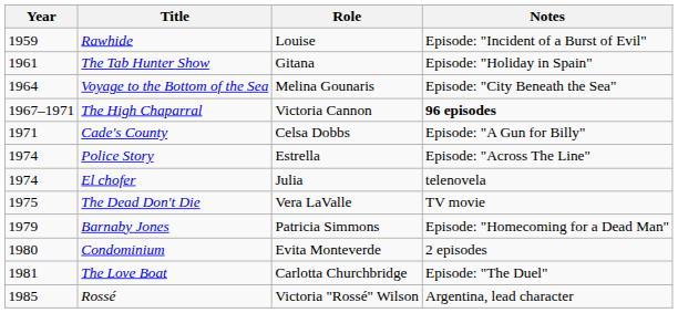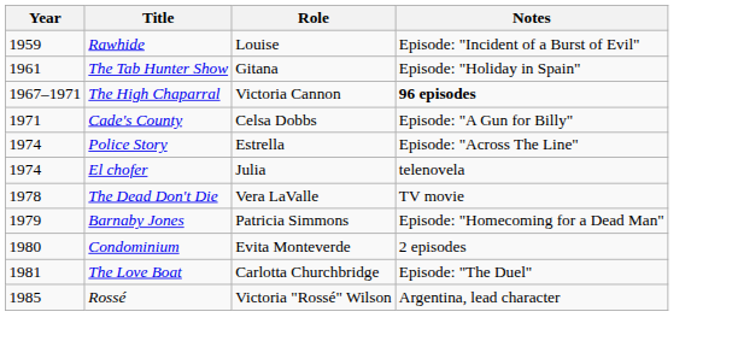- row: 1964 | Voyage to the Bottom of the Sea | Melina Gounaris | Episode: "City Beneath the Sea"
The Dead Don't Die | Year: 1975 -> 1978
